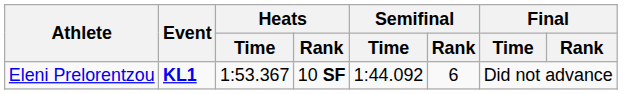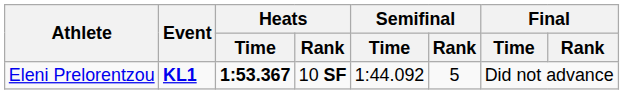Eleni Prelorentzou | Heats / Time: normal -> bold
Eleni Prelorentzou | Semifinal / Rank: 6 -> 5
